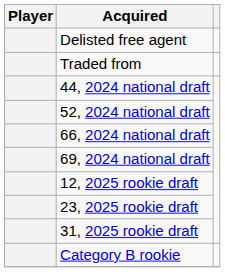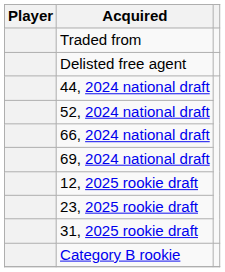rows swapped: Delisted free agent <-> Traded from
